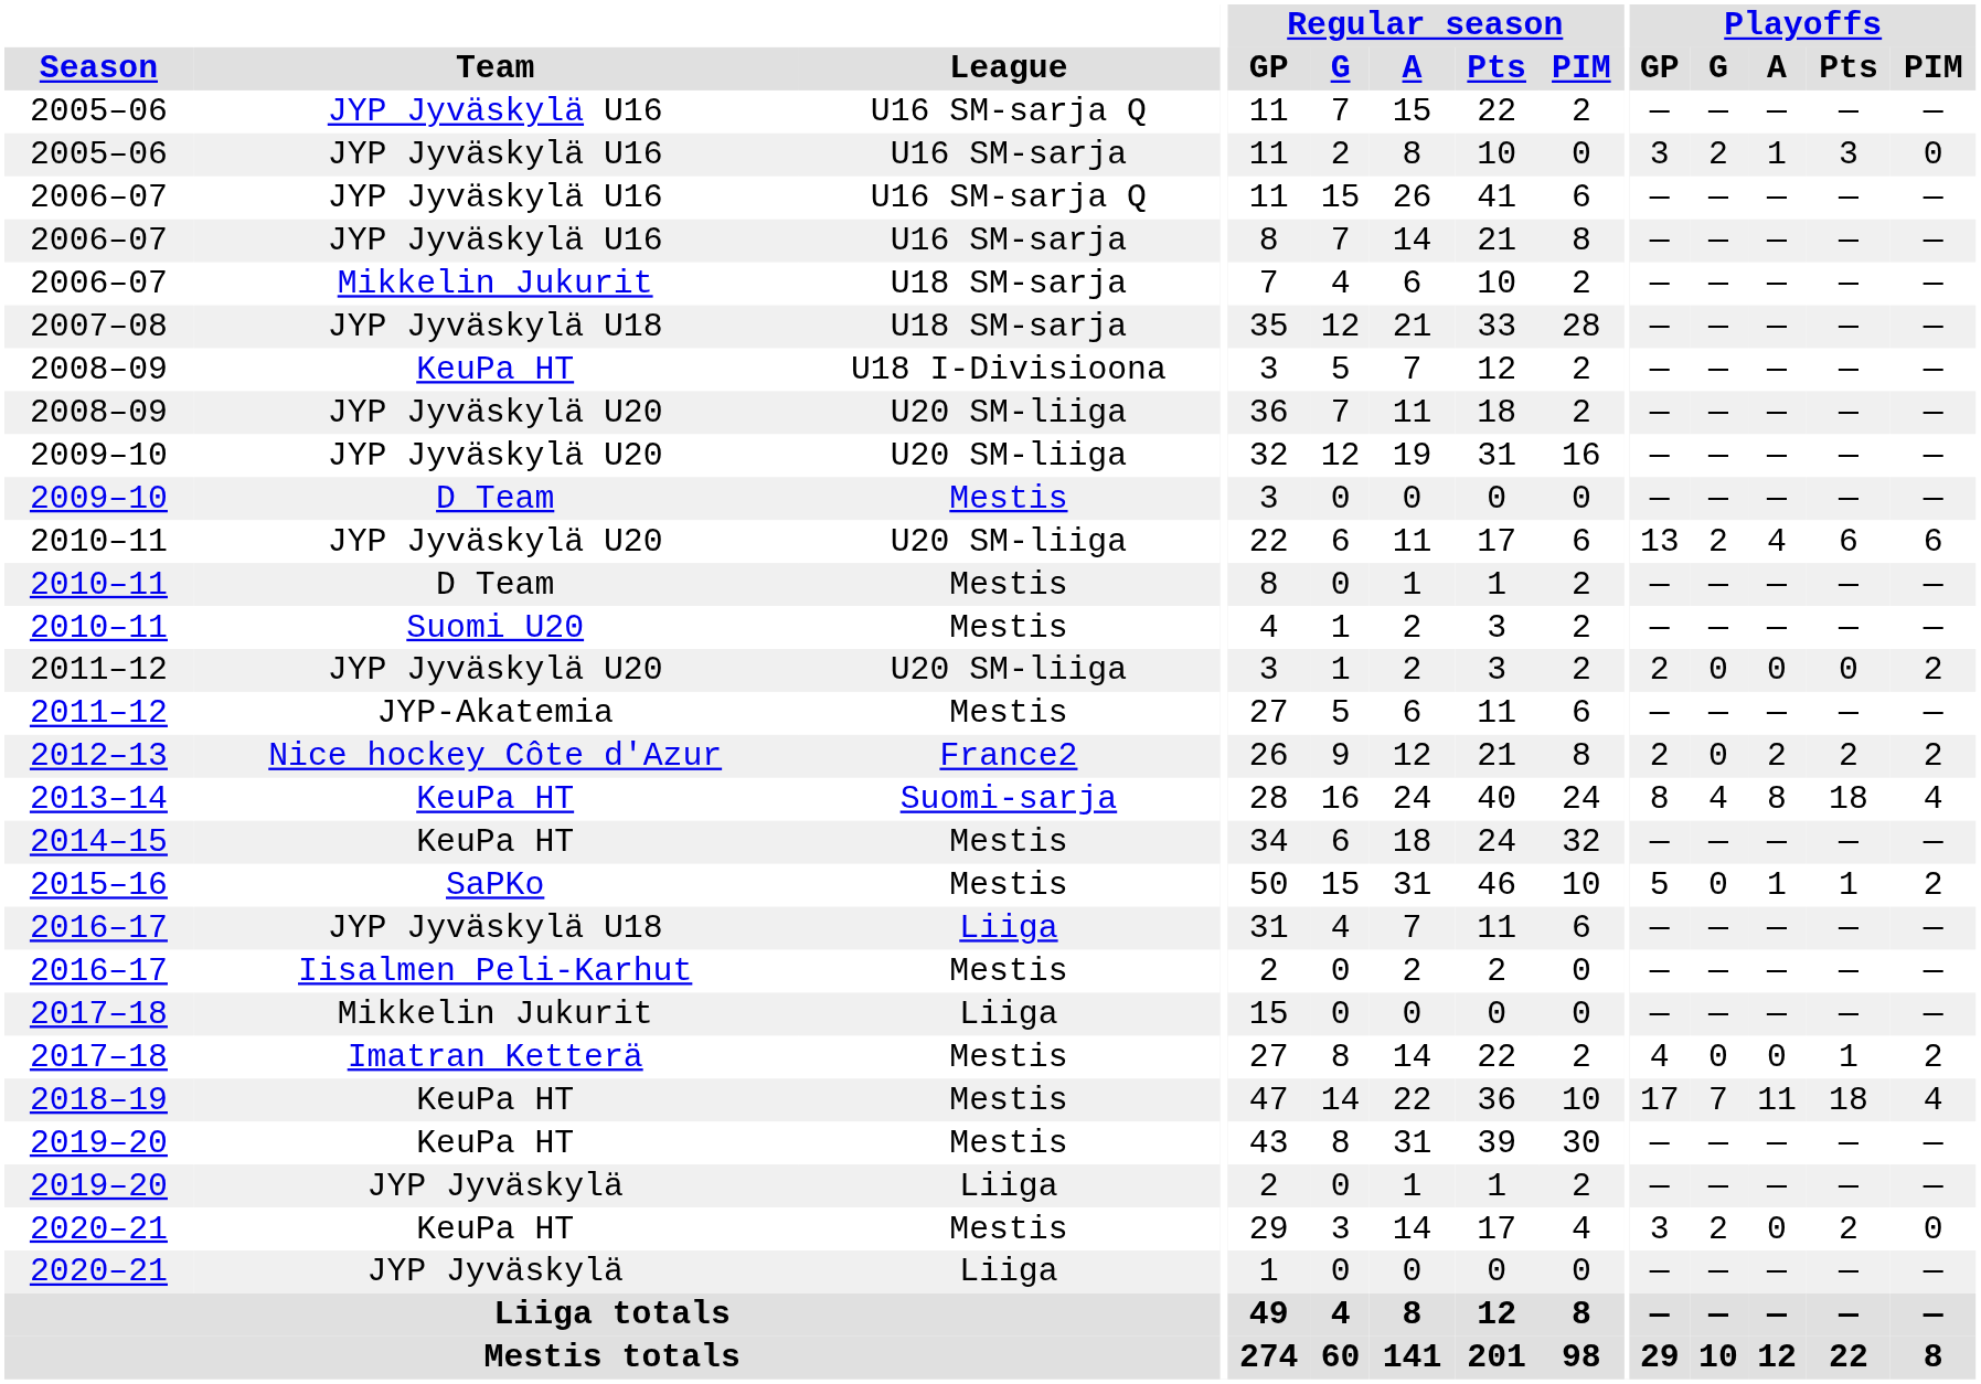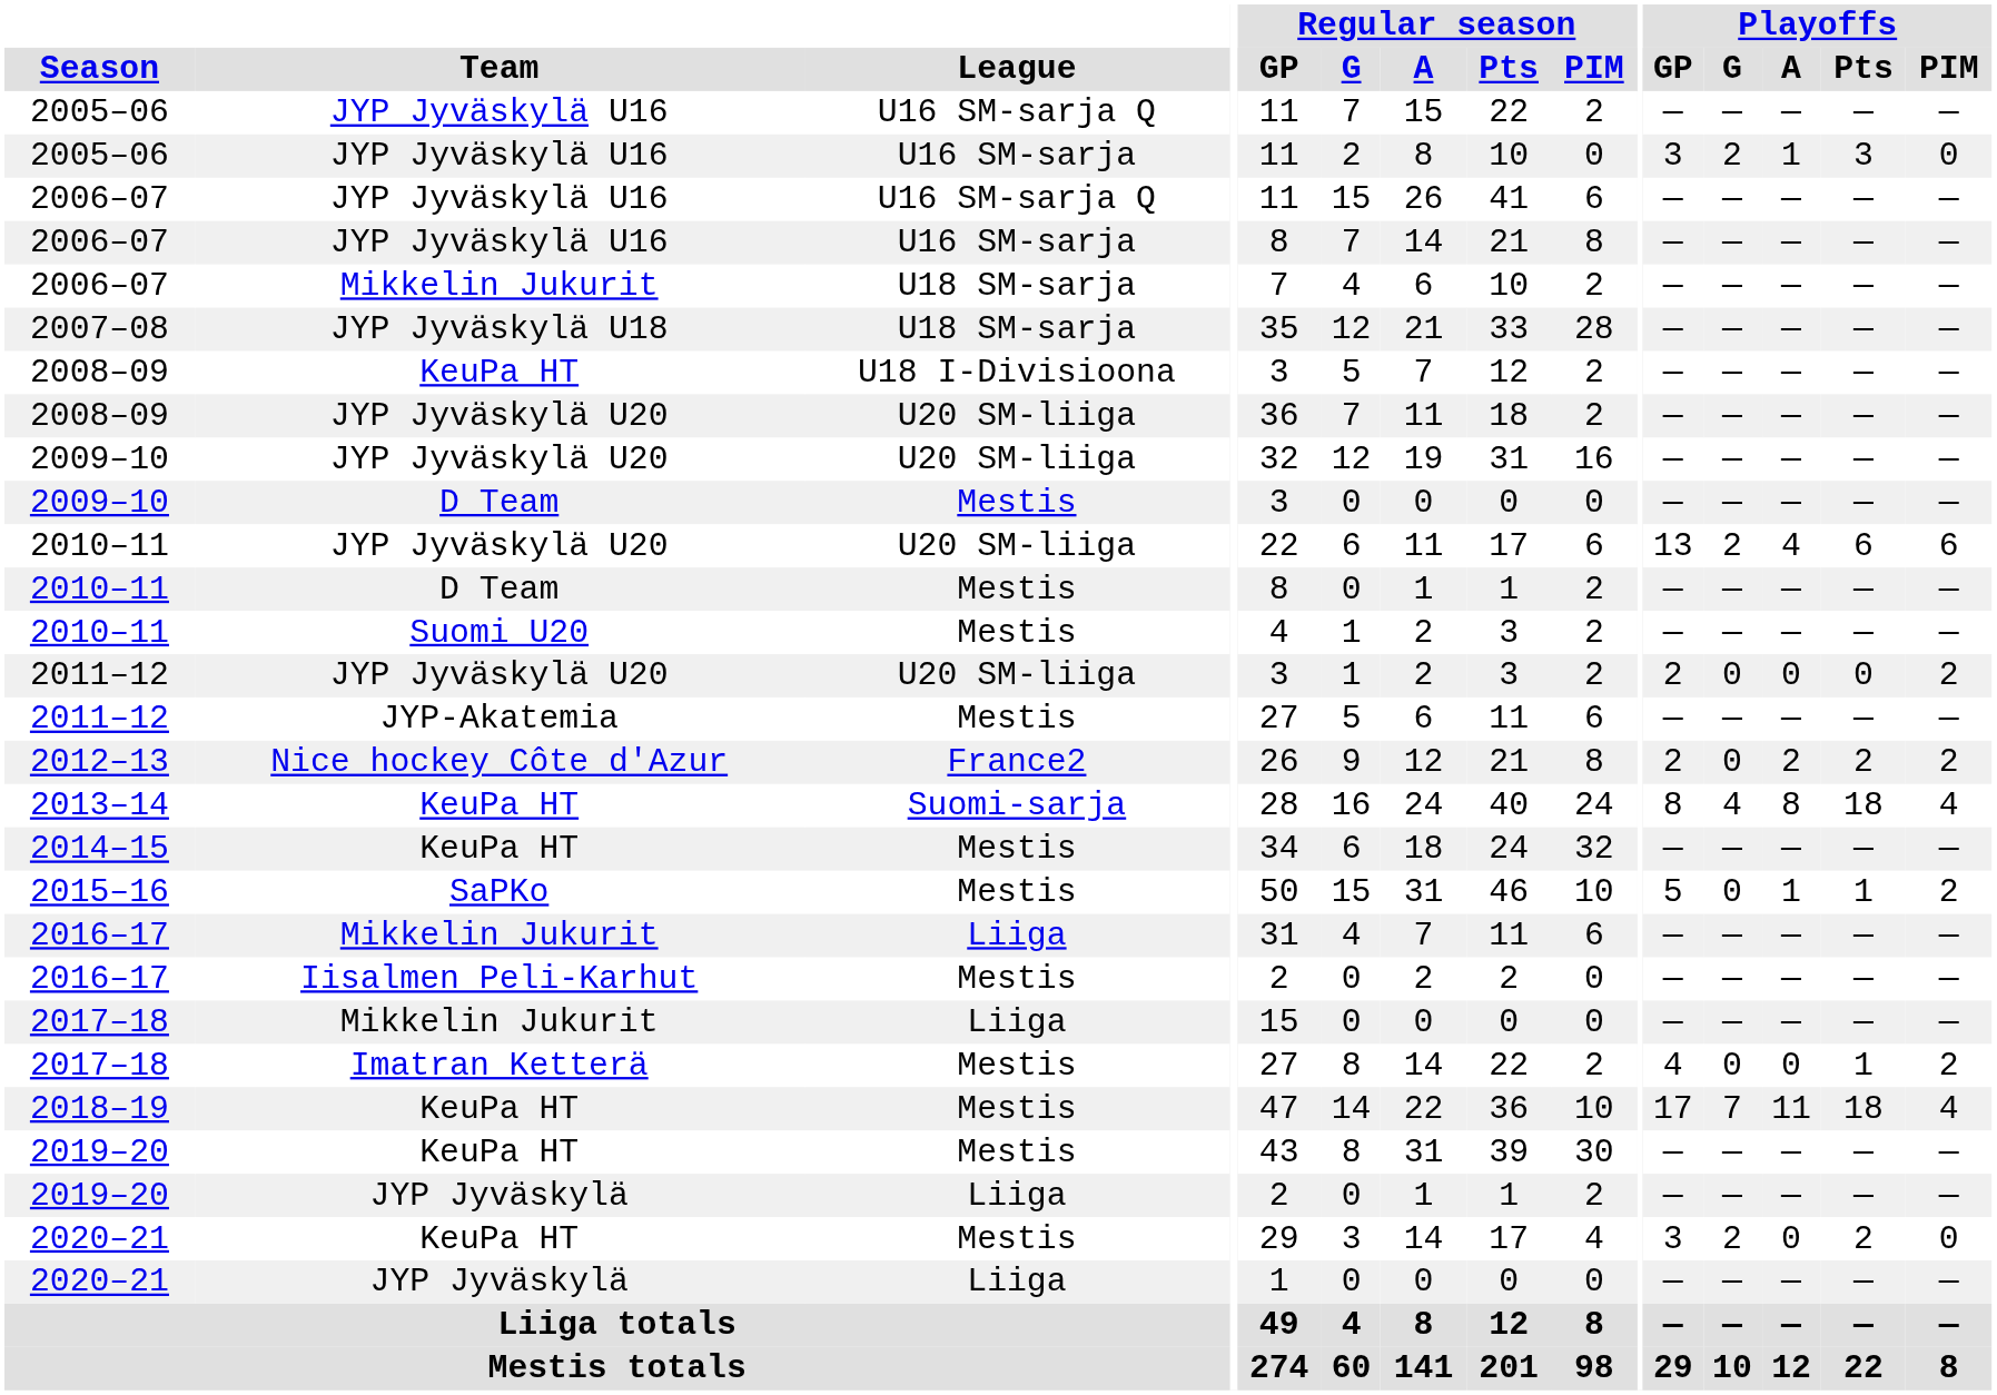2016–17 / Liiga | Team: JYP Jyväskylä U18 -> Mikkelin Jukurit
